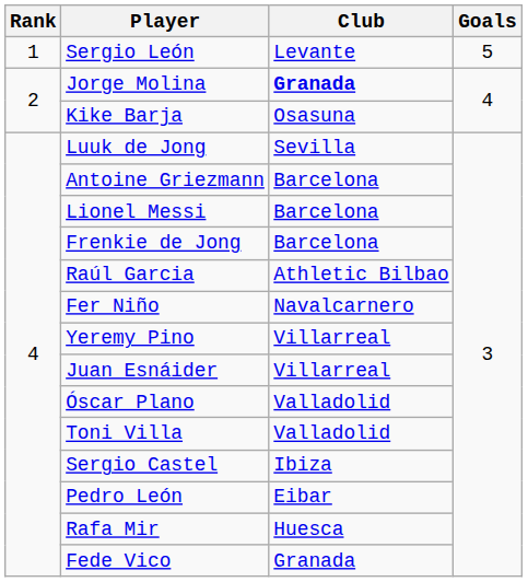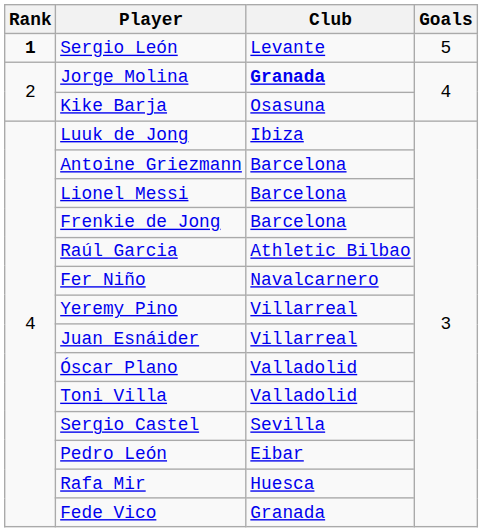Sergio León | Rank: normal -> bold
Luuk de Jong | Club: Sevilla -> Ibiza
Sergio Castel | Club: Ibiza -> Sevilla
